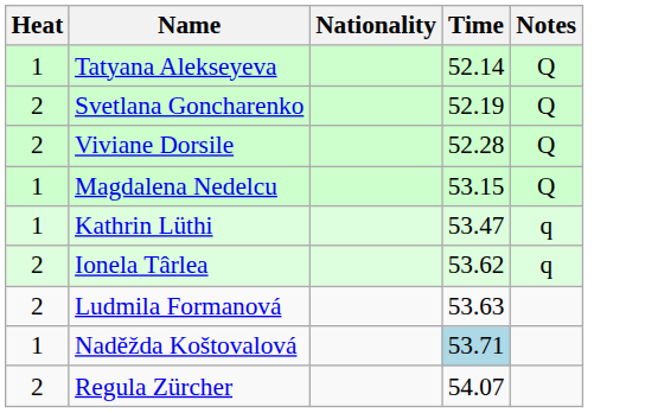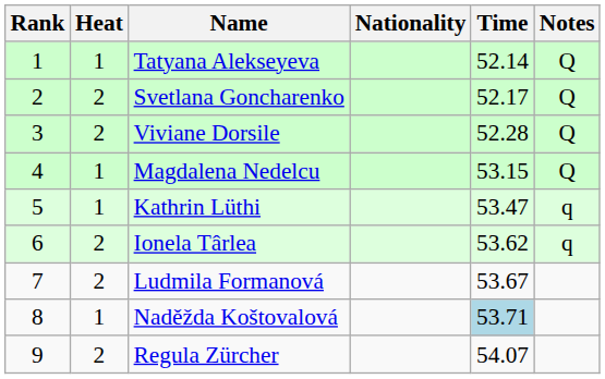+ column: Rank | 1 | 2 | 3 | 4 | 5 | 6 | 7 | 8 | 9
Svetlana Goncharenko | Time: 52.19 -> 52.17
Ludmila Formanová | Time: 53.63 -> 53.67
